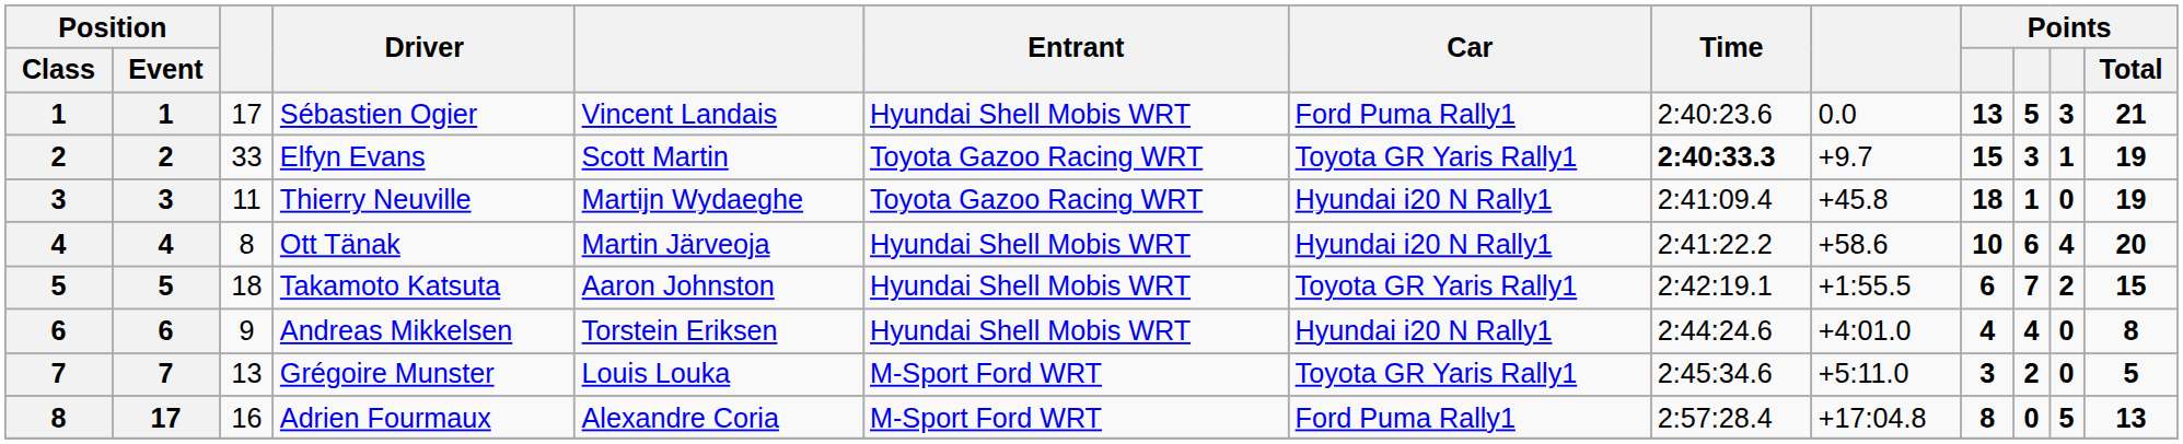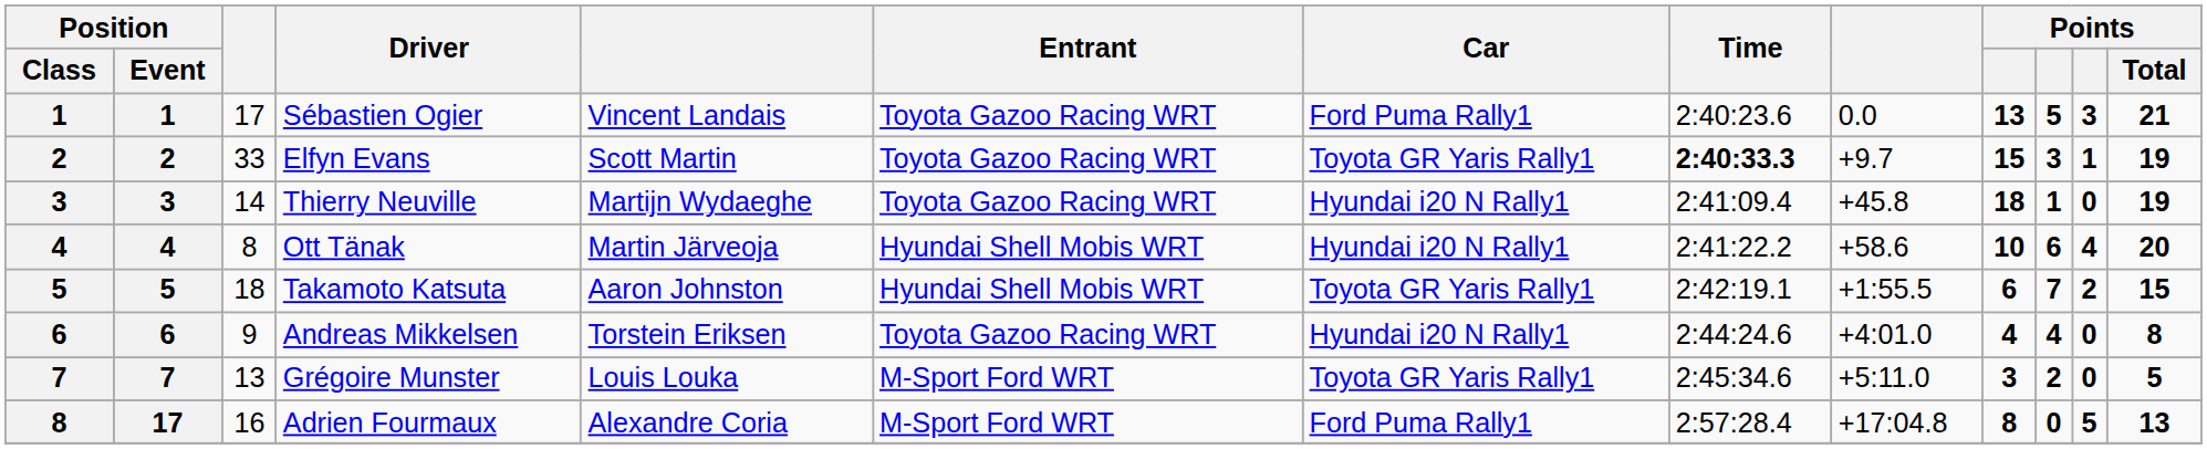Sébastien Ogier | Entrant: Hyundai Shell Mobis WRT -> Toyota Gazoo Racing WRT
Thierry Neuville | column 3: 11 -> 14
Andreas Mikkelsen | Entrant: Hyundai Shell Mobis WRT -> Toyota Gazoo Racing WRT
